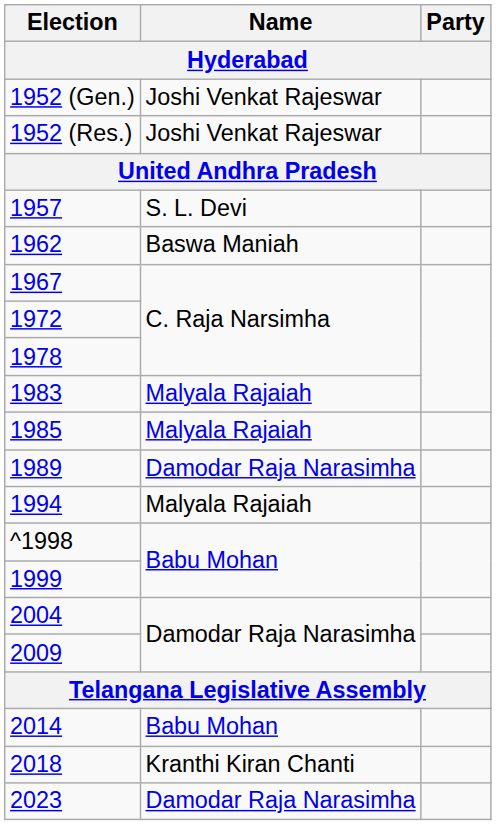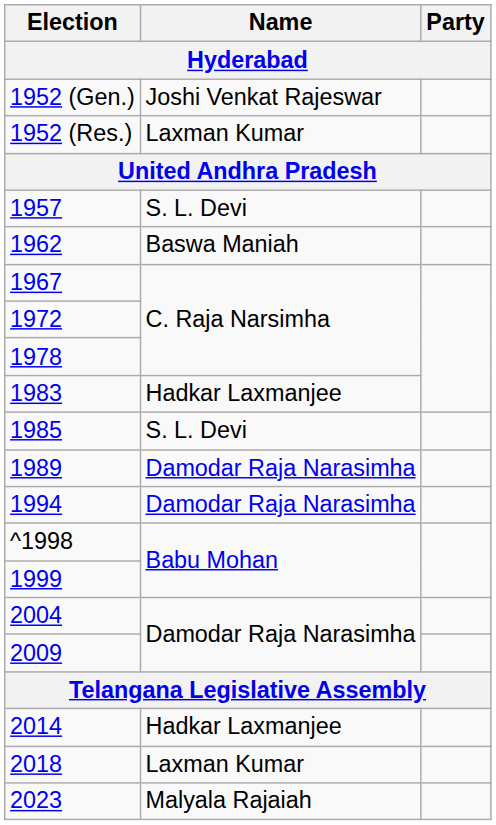1952 (Res.) | Name: Joshi Venkat Rajeswar -> Laxman Kumar
1983 | Name: Malyala Rajaiah -> Hadkar Laxmanjee
1985 | Name: Malyala Rajaiah -> S. L. Devi
1994 | Name: Malyala Rajaiah -> Damodar Raja Narasimha
2014 | Name: Babu Mohan -> Hadkar Laxmanjee
2018 | Name: Kranthi Kiran Chanti -> Laxman Kumar
2023 | Name: Damodar Raja Narasimha -> Malyala Rajaiah
